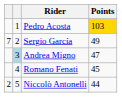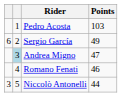Pedro Acosta | Points: gold background -> no background
Sergio García | column 1: 7 -> 6
Romano Fenati | Points: 45 -> 46
Niccolò Antonelli | column 1: 2 -> 3
